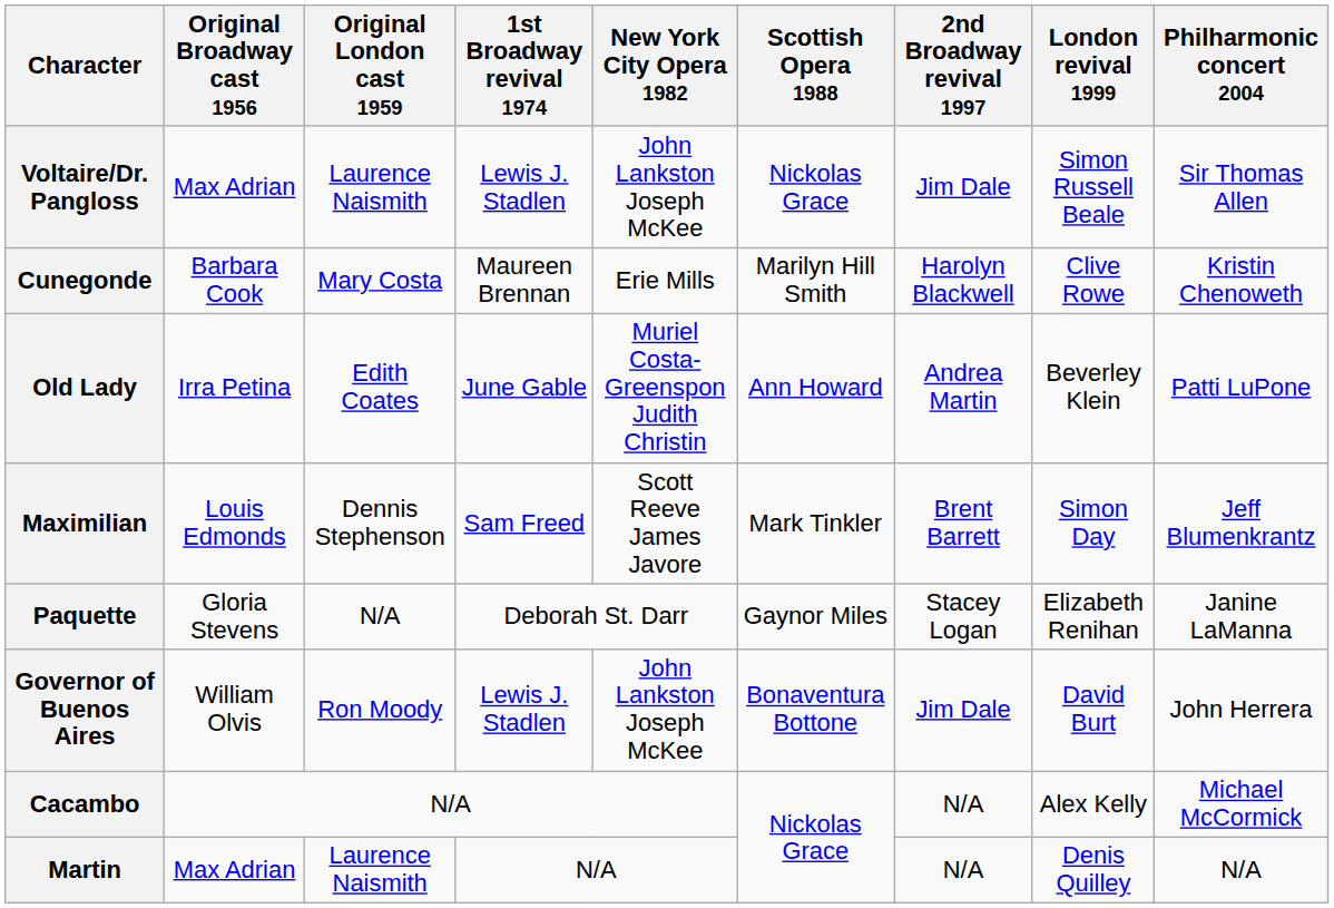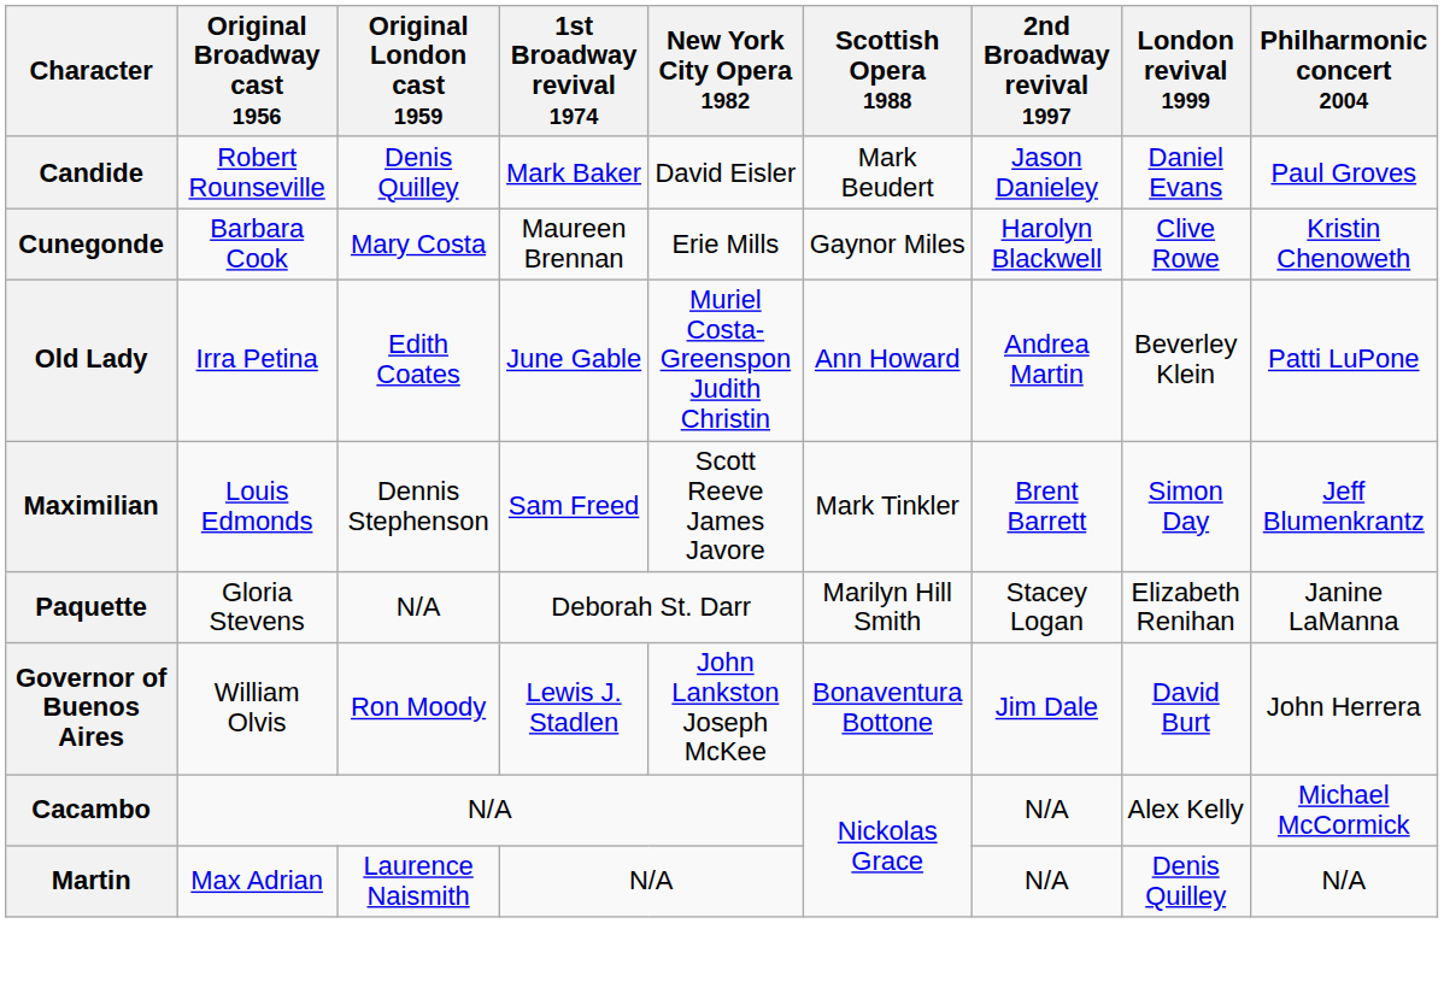- row: Voltaire/Dr. Pangloss | Max Adrian | Laurence Naismith | Lewis J. Stadlen | John Lankston Joseph McKee | Nickolas Grace | Jim Dale | Simon Russell Beale | Sir Thomas Allen
+ row: Candide | Robert Rounseville | Denis Quilley | Mark Baker | David Eisler | Mark Beudert | Jason Danieley | Daniel Evans | Paul Groves
Cunegonde | Scottish Opera 1988: Marilyn Hill Smith -> Gaynor Miles
Paquette | Scottish Opera 1988: Gaynor Miles -> Marilyn Hill Smith
